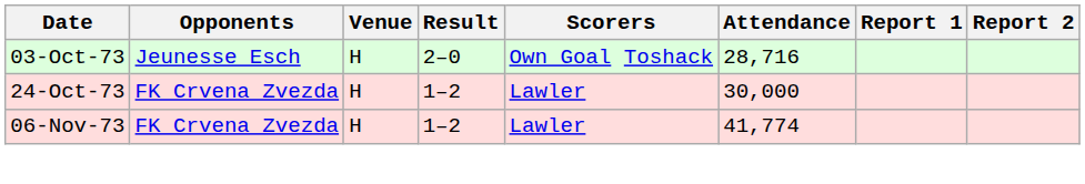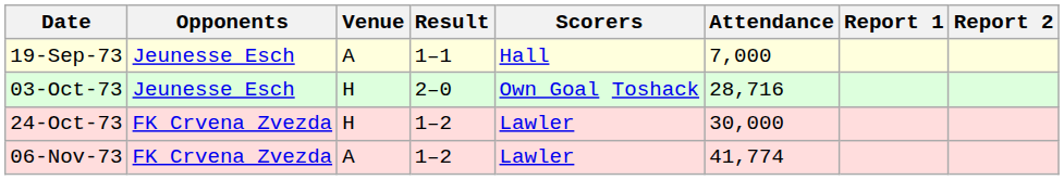+ row: 19-Sep-73 | Jeunesse Esch | A | 1–1 | Hall | 7,000
06-Nov-73 | Venue: H -> A
